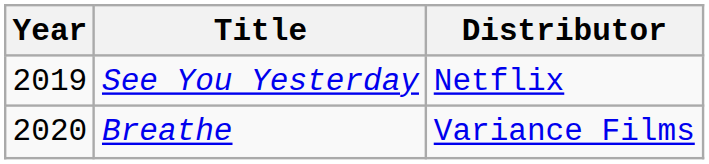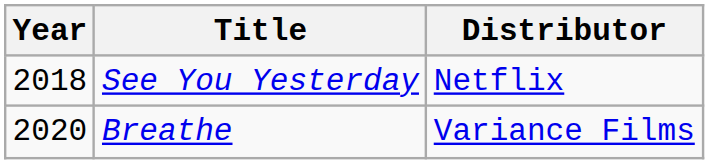See You Yesterday | Year: 2019 -> 2018
